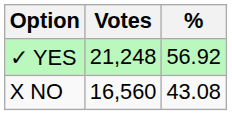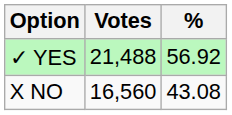✓ YES | Votes: 21,248 -> 21,488
